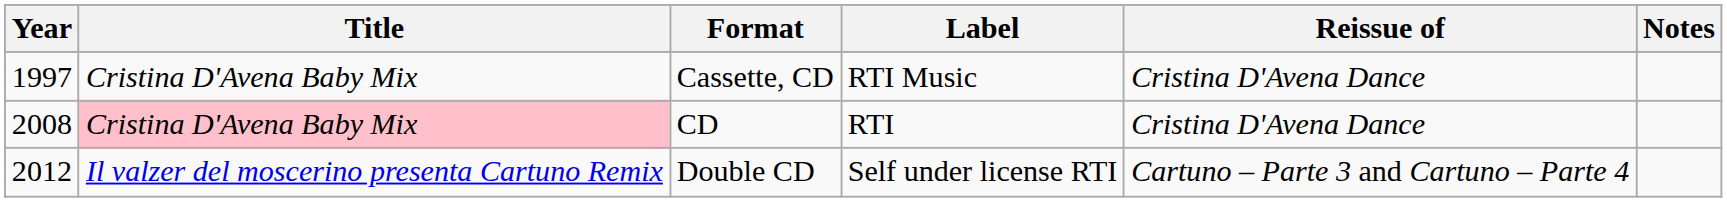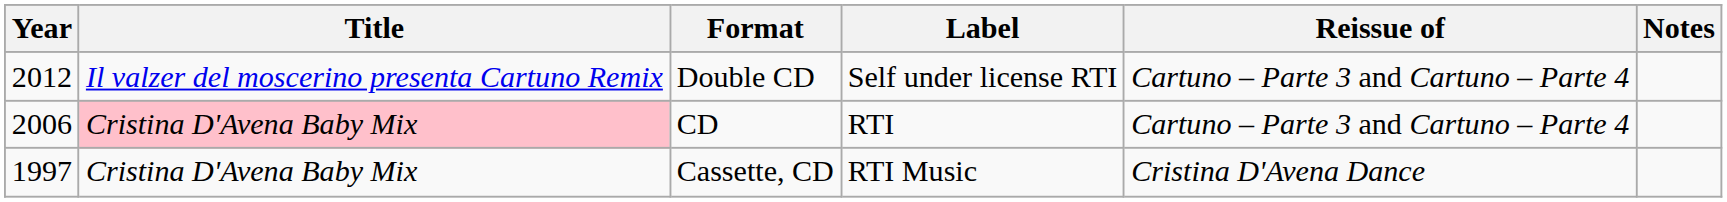rows swapped: Cassette, CD <-> Double CD
CD | Year: 2008 -> 2006
CD | Reissue of: Cristina D'Avena Dance -> Cartuno – Parte 3 and Cartuno – Parte 4
